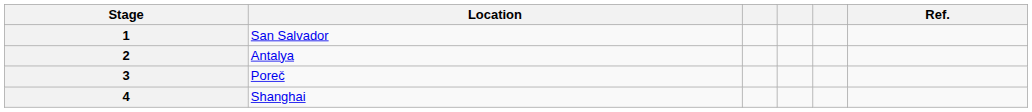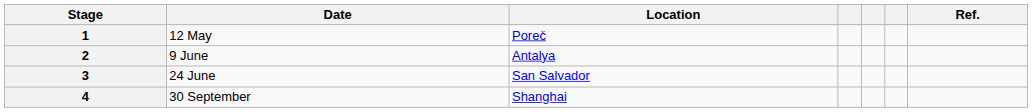+ column: Date | 12 May | 9 June | 24 June | 30 September
1 | Location: San Salvador -> Poreč
3 | Location: Poreč -> San Salvador
